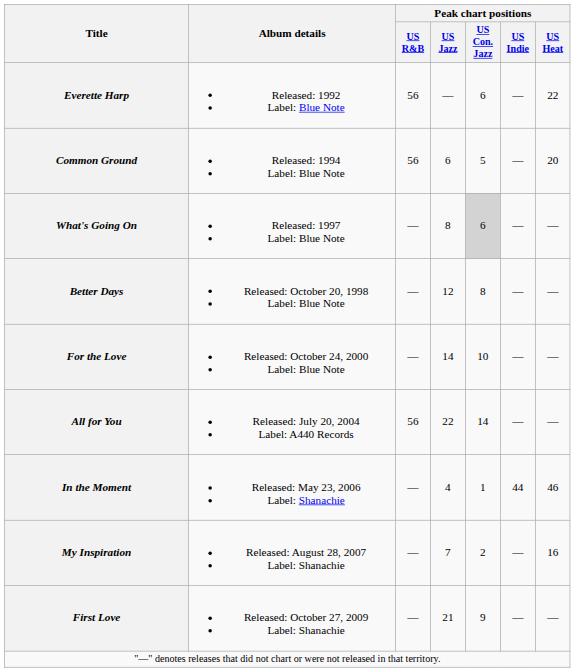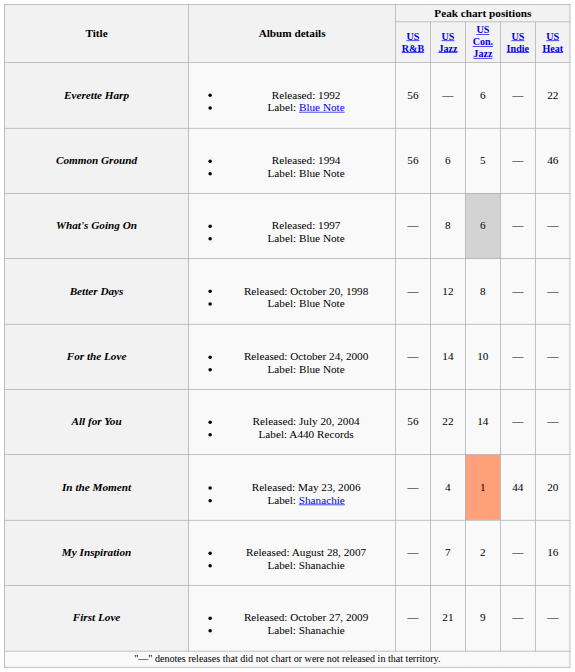Common Ground | Peak chart positions / US Heat: 20 -> 46
In the Moment | Peak chart positions / US Con. Jazz: no background -> lightsalmon background
In the Moment | Peak chart positions / US Heat: 46 -> 20
